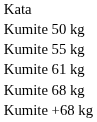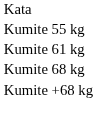- row: Kumite 50 kg
